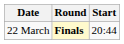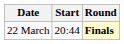columns swapped: Start <-> Round
